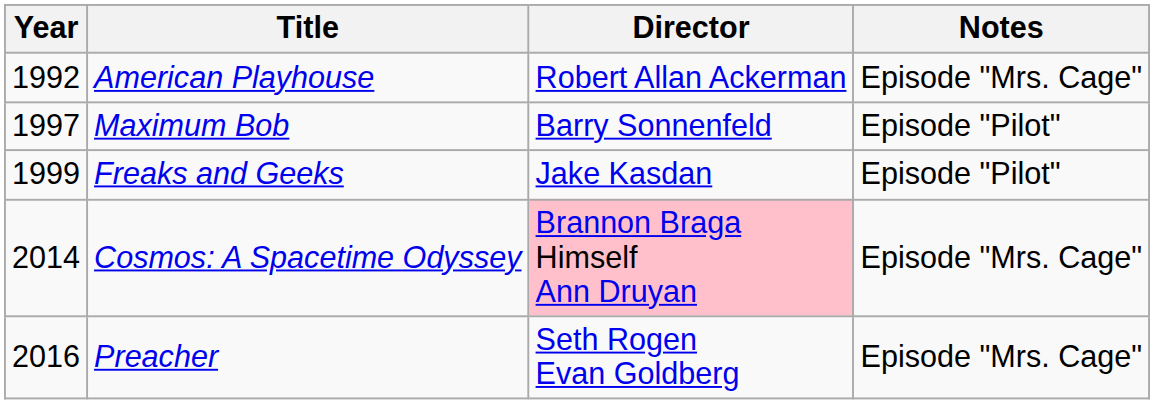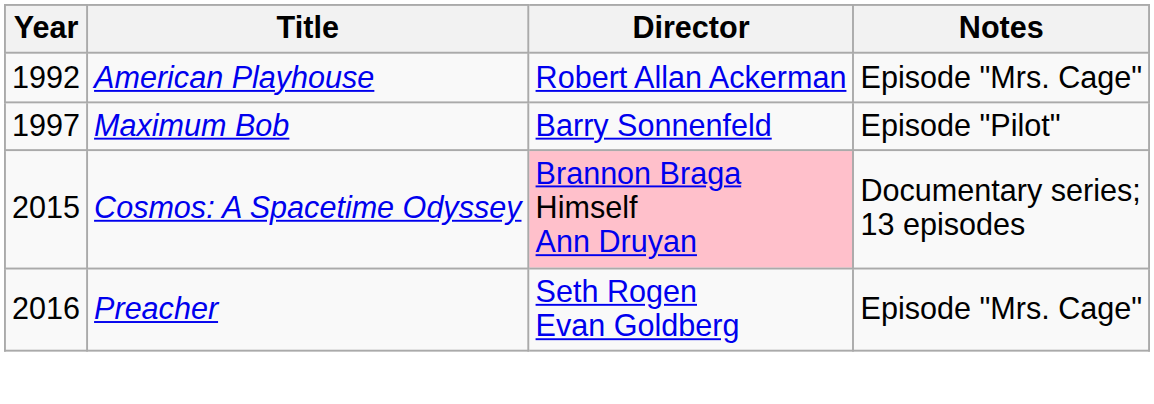- row: 1999 | Freaks and Geeks | Jake Kasdan | Episode "Pilot"
Cosmos: A Spacetime Odyssey | Year: 2014 -> 2015
Cosmos: A Spacetime Odyssey | Notes: Episode "Mrs. Cage" -> Documentary series; 13 episodes
